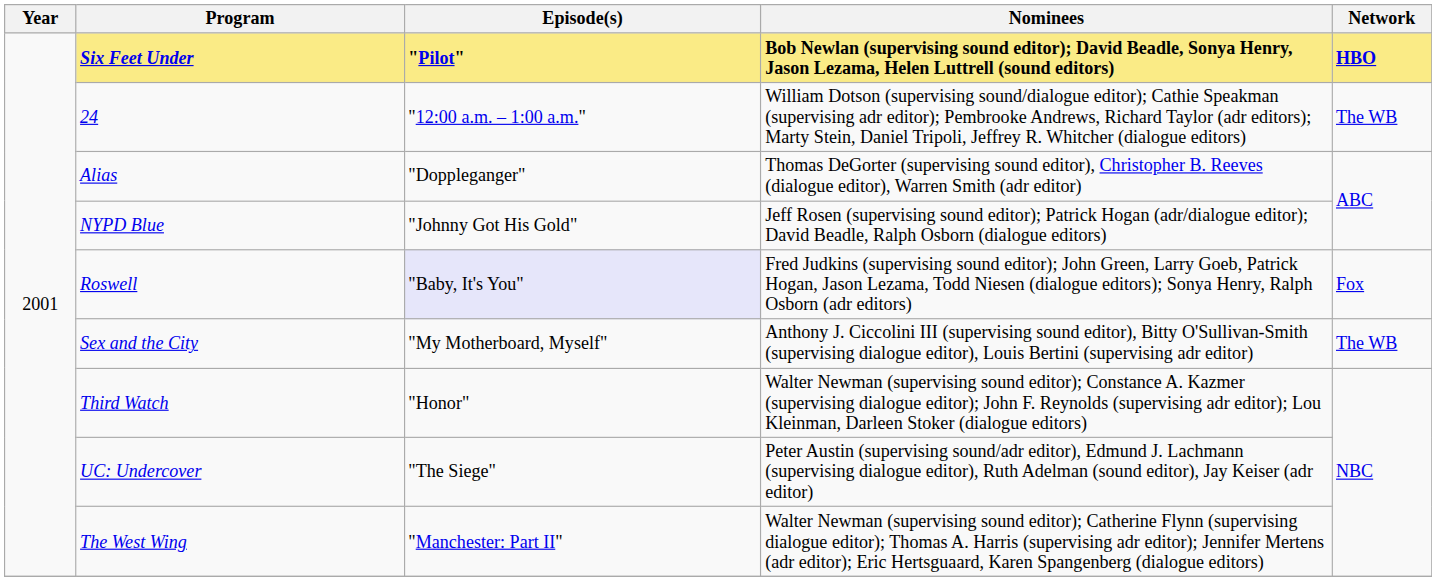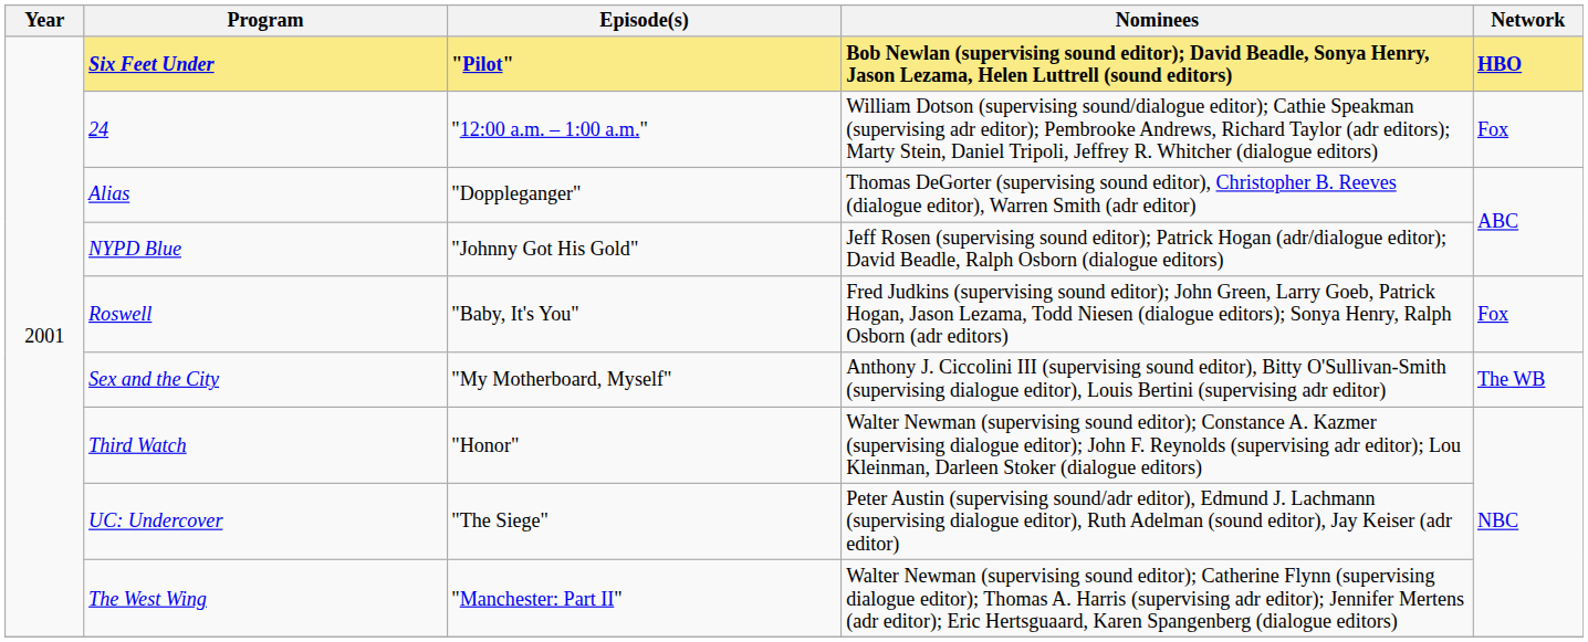24 | Network: The WB -> Fox
Roswell | Episode(s): lavender background -> no background
